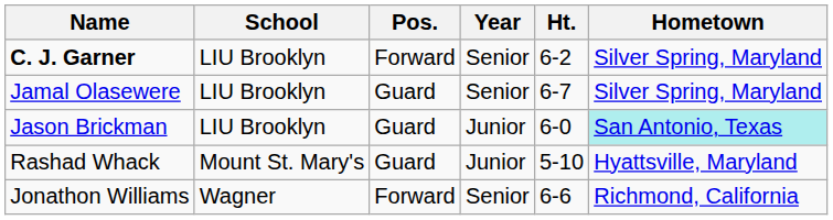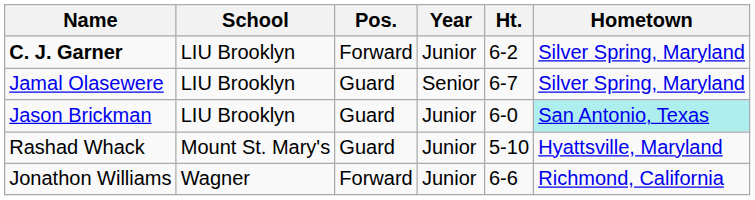C. J. Garner | Year: Senior -> Junior
Jonathon Williams | Year: Senior -> Junior
